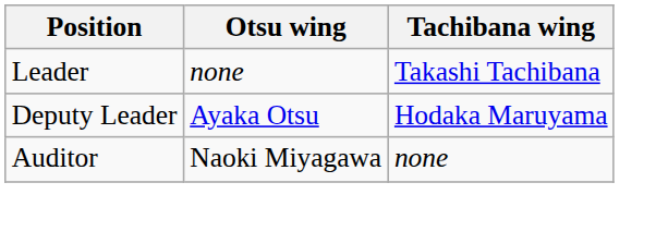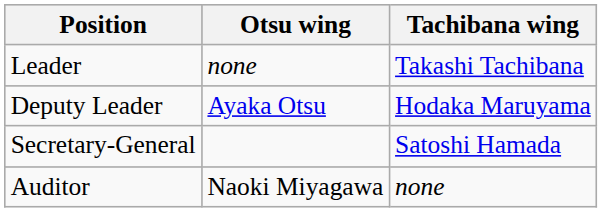+ row: Secretary-General | Satoshi Hamada
